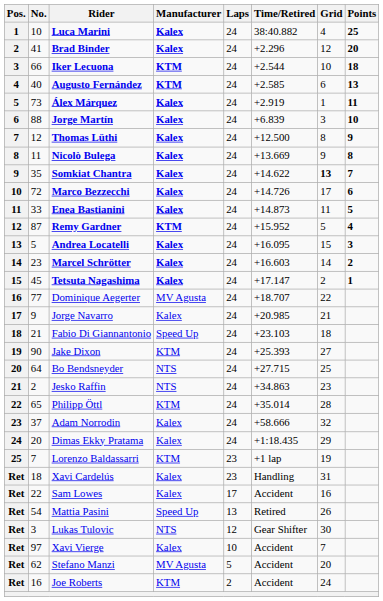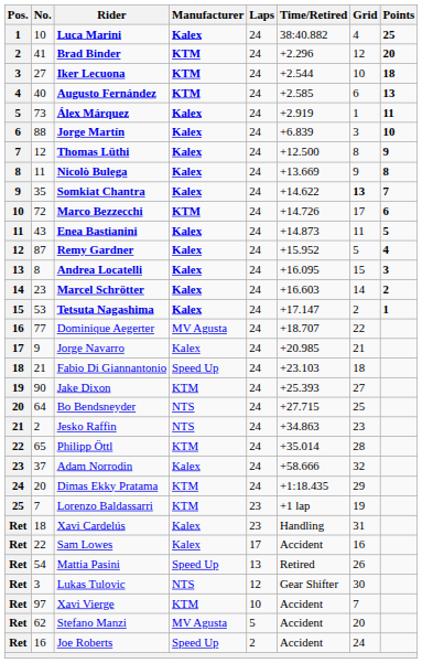Brad Binder | Manufacturer: Kalex -> KTM
Iker Lecuona | No.: 66 -> 27
Marco Bezzecchi | Manufacturer: Kalex -> KTM
Enea Bastianini | No.: 33 -> 43
Remy Gardner | Manufacturer: KTM -> Kalex
Andrea Locatelli | No.: 5 -> 8
Tetsuta Nagashima | No.: 45 -> 53
Dimas Ekky Pratama | Manufacturer: Kalex -> KTM
Xavi Vierge | Manufacturer: Kalex -> KTM
Joe Roberts | Manufacturer: KTM -> Speed Up
